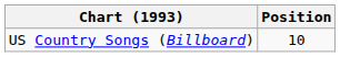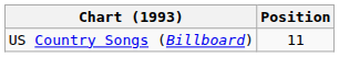US Country Songs (Billboard) | Position: 10 -> 11
